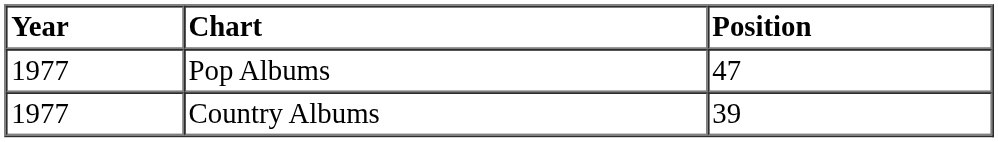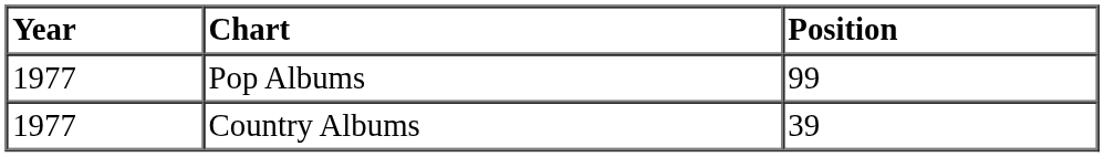Pop Albums | Position: 47 -> 99
